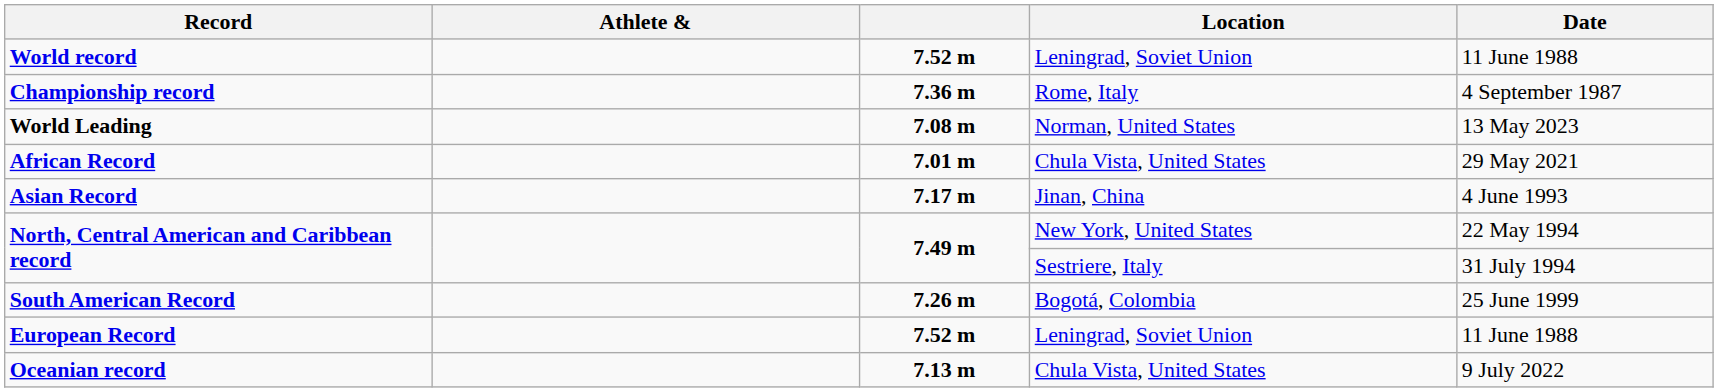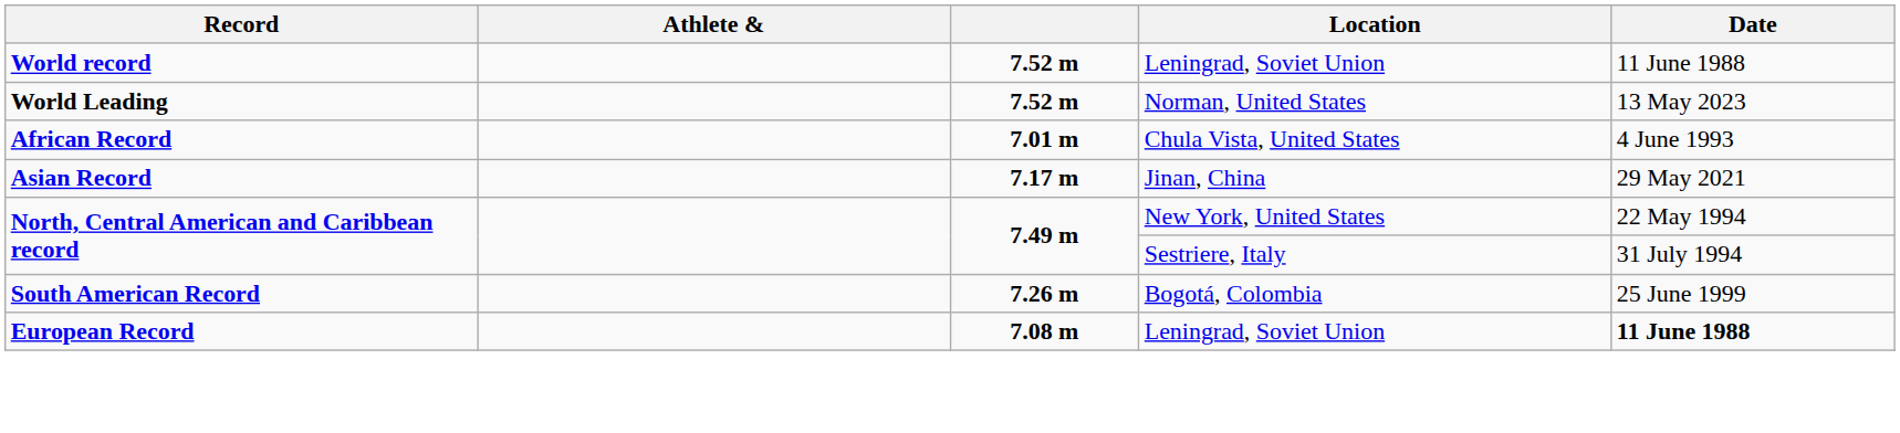- row: Championship record | 7.36 m | Rome, Italy | 4 September 1987
World Leading | column 3: 7.08 m -> 7.52 m
African Record | Date: 29 May 2021 -> 4 June 1993
Asian Record | Date: 4 June 1993 -> 29 May 2021
European Record | column 3: 7.52 m -> 7.08 m
European Record | Date: normal -> bold
- row: Oceanian record | 7.13 m | Chula Vista, United States | 9 July 2022
